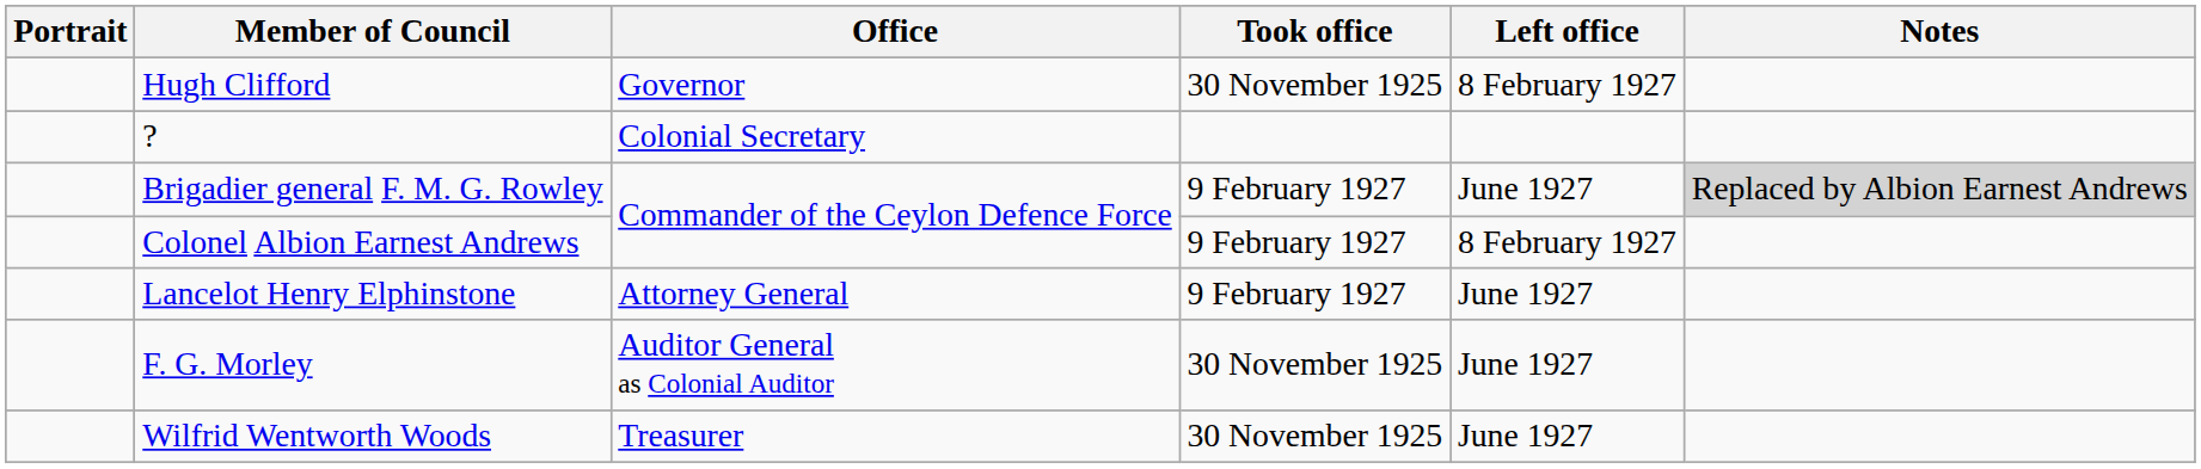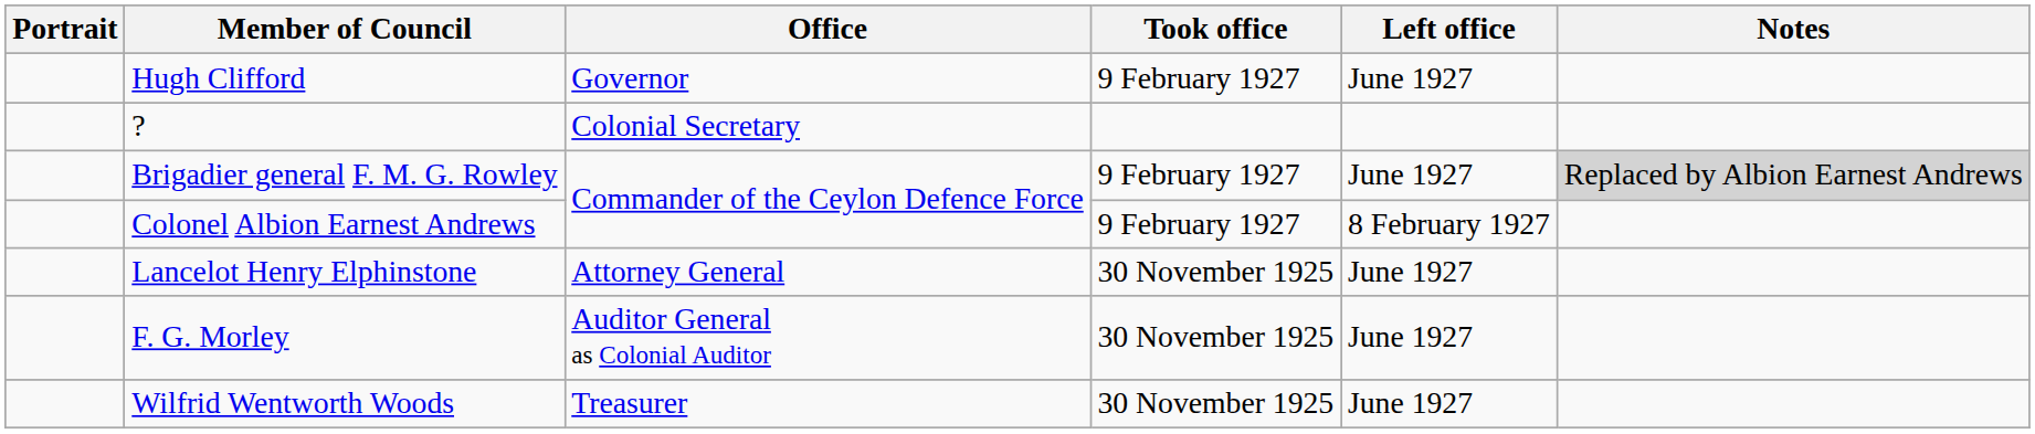Hugh Clifford | Took office: 30 November 1925 -> 9 February 1927
Hugh Clifford | Left office: 8 February 1927 -> June 1927
Lancelot Henry Elphinstone | Took office: 9 February 1927 -> 30 November 1925
